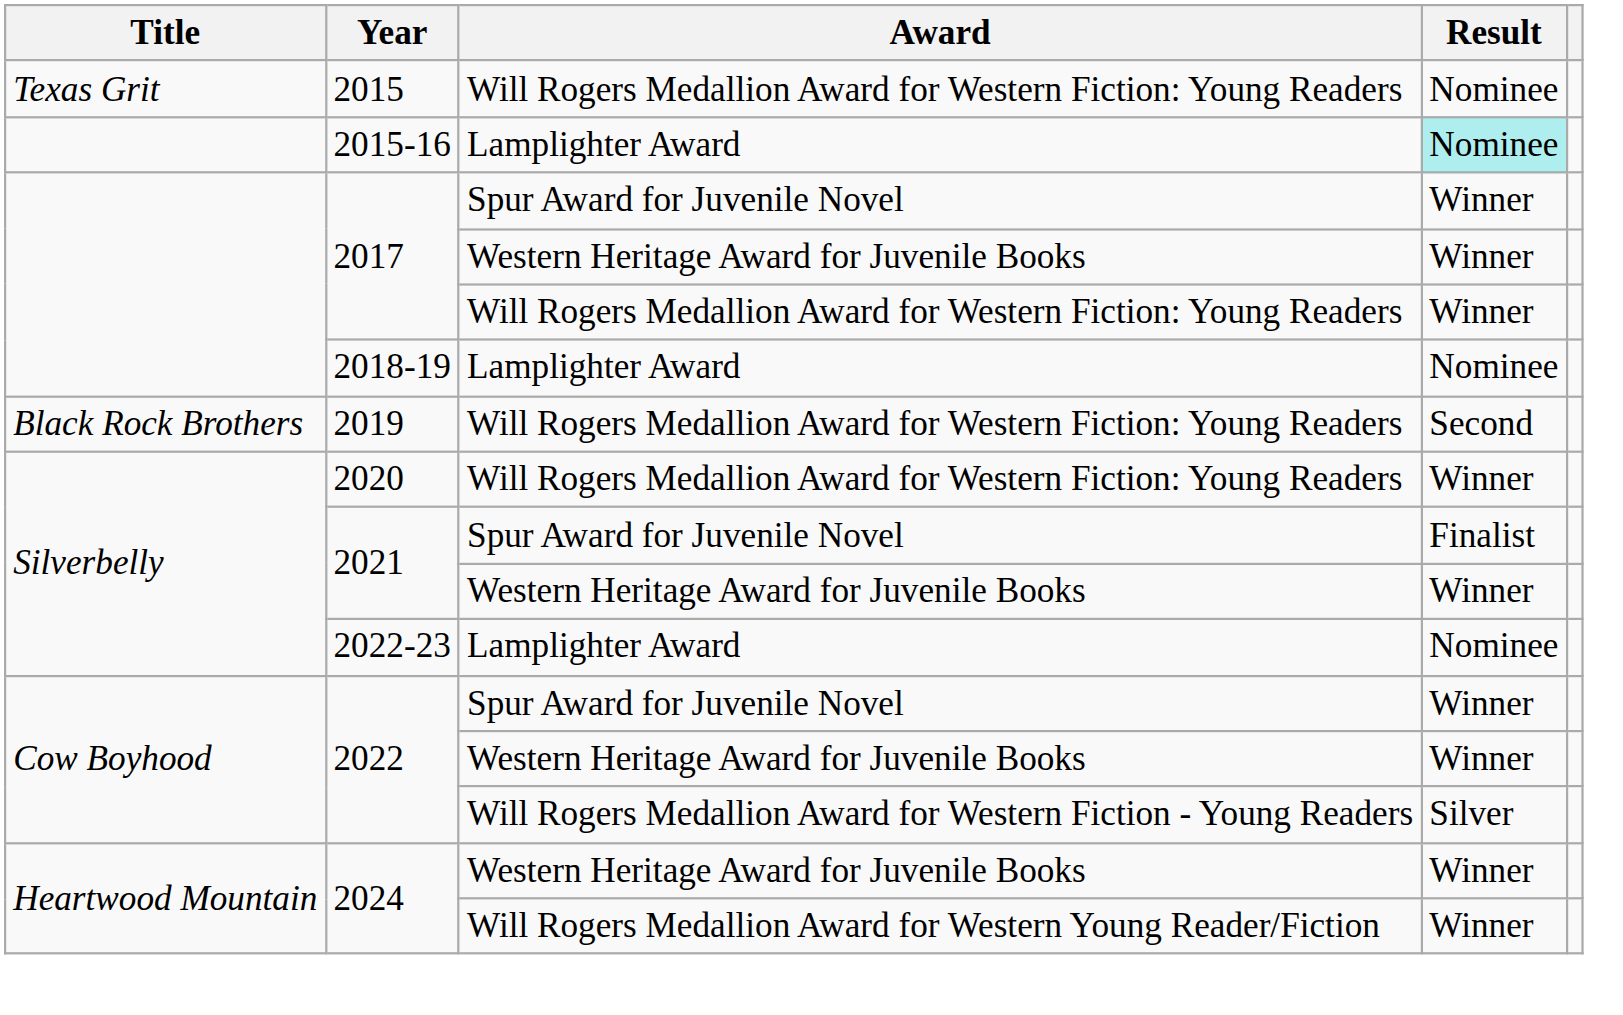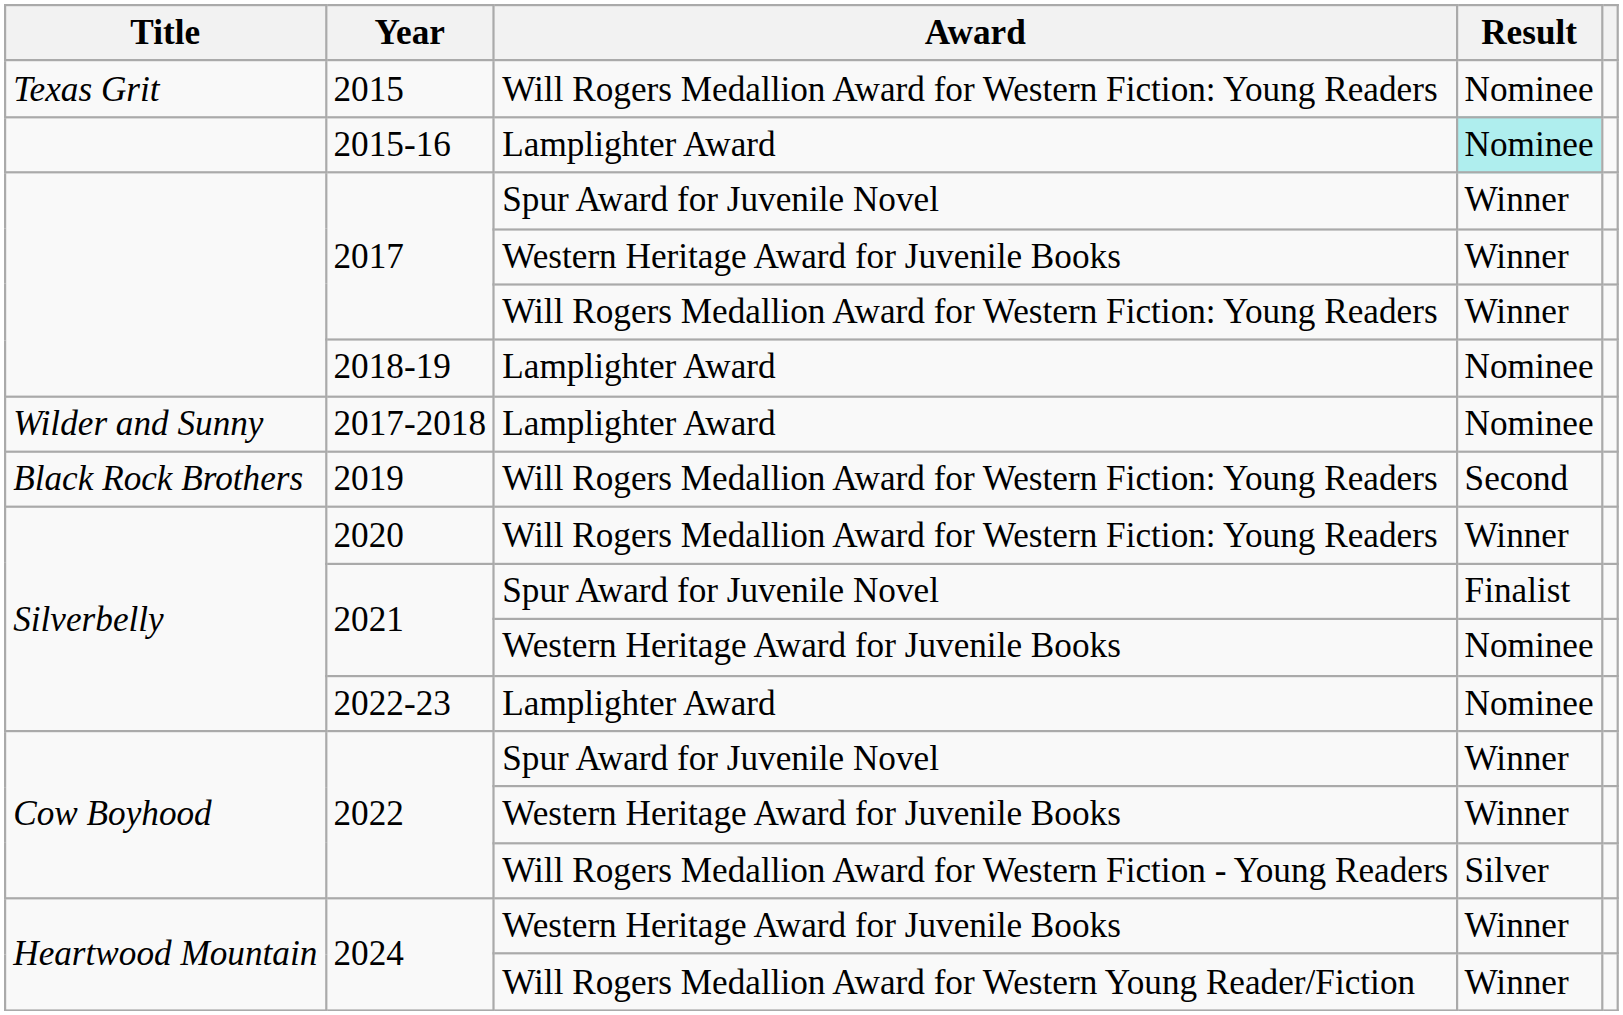+ row: Wilder and Sunny | 2017-2018 | Lamplighter Award | Nominee
2021 / Western Heritage Award for Juvenile Books | Result: Winner -> Nominee
